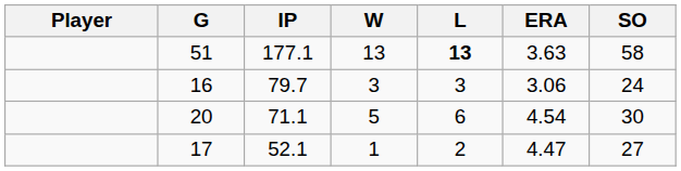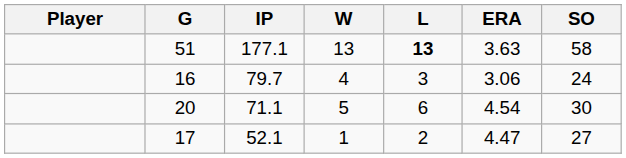16 | W: 3 -> 4
